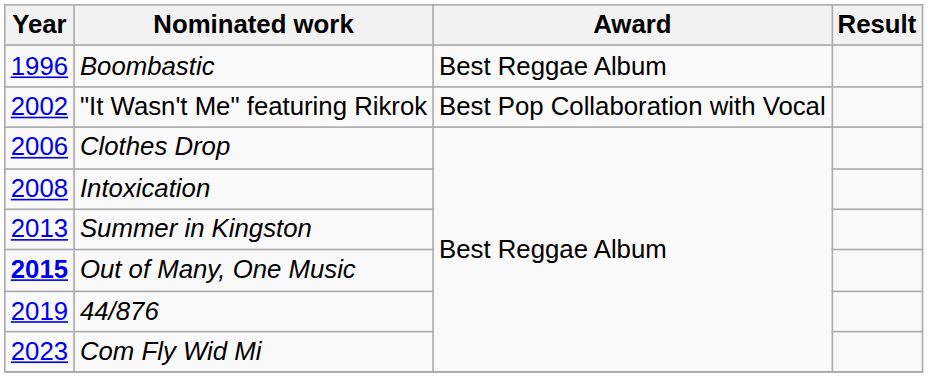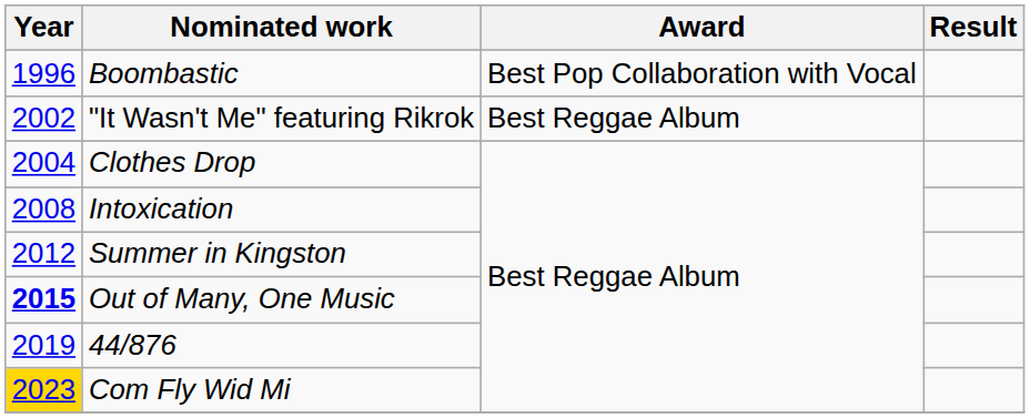Boombastic | Award: Best Reggae Album -> Best Pop Collaboration with Vocal
"It Wasn't Me" featuring Rikrok | Award: Best Pop Collaboration with Vocal -> Best Reggae Album
Clothes Drop | Year: 2006 -> 2004
Summer in Kingston | Year: 2013 -> 2012
Com Fly Wid Mi | Year: no background -> gold background
